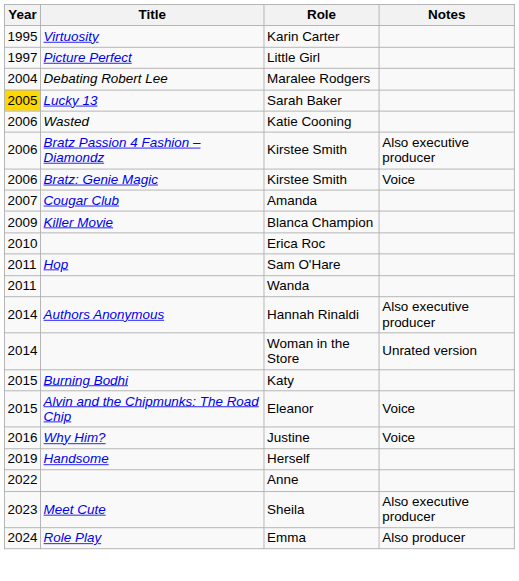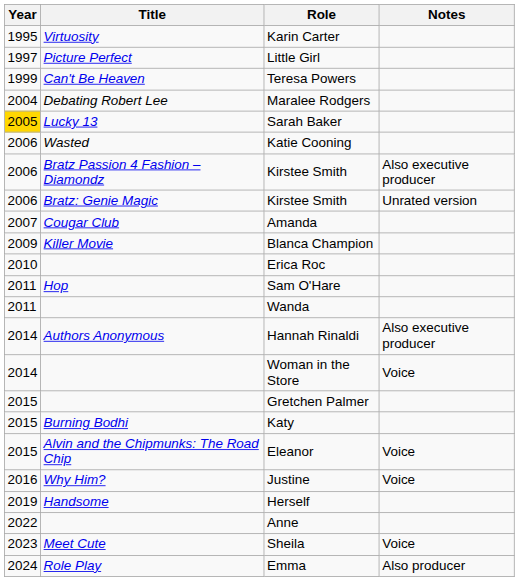+ row: 1999 | Can't Be Heaven | Teresa Powers
Bratz: Genie Magic / Kirstee Smith | Notes: Voice -> Unrated version
Woman in the Store | Notes: Unrated version -> Voice
+ row: 2015 | Gretchen Palmer
Sheila | Notes: Also executive producer -> Voice
